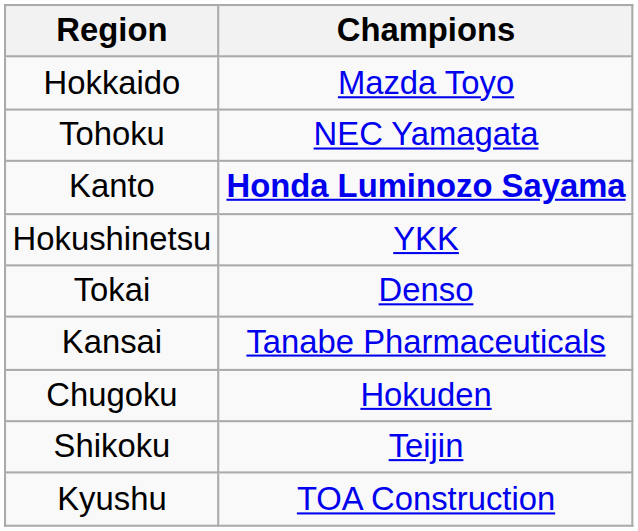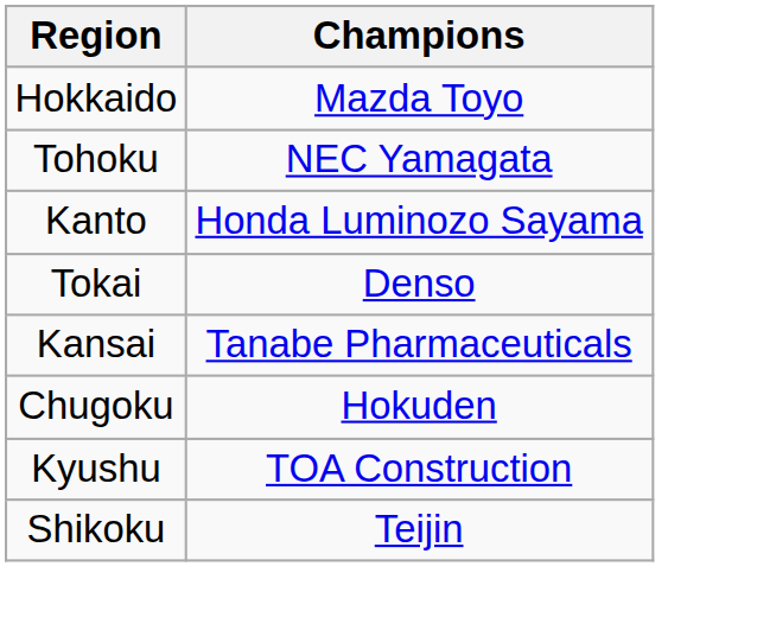Kanto | Champions: bold -> normal
- row: Hokushinetsu | YKK
rows swapped: Shikoku <-> Kyushu
